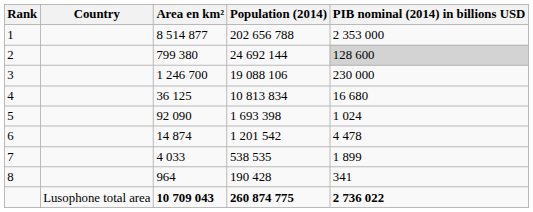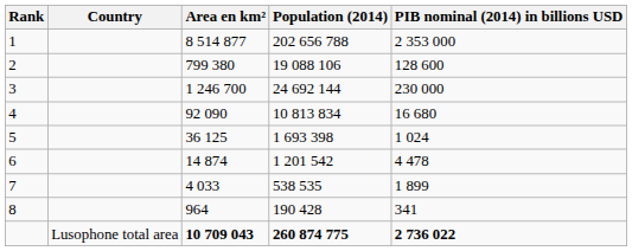2 | Population (2014): 24 692 144 -> 19 088 106
2 | PIB nominal (2014) in billions USD: lightgrey background -> no background
3 | Population (2014): 19 088 106 -> 24 692 144
4 | Area en km²: 36 125 -> 92 090
5 | Area en km²: 92 090 -> 36 125
